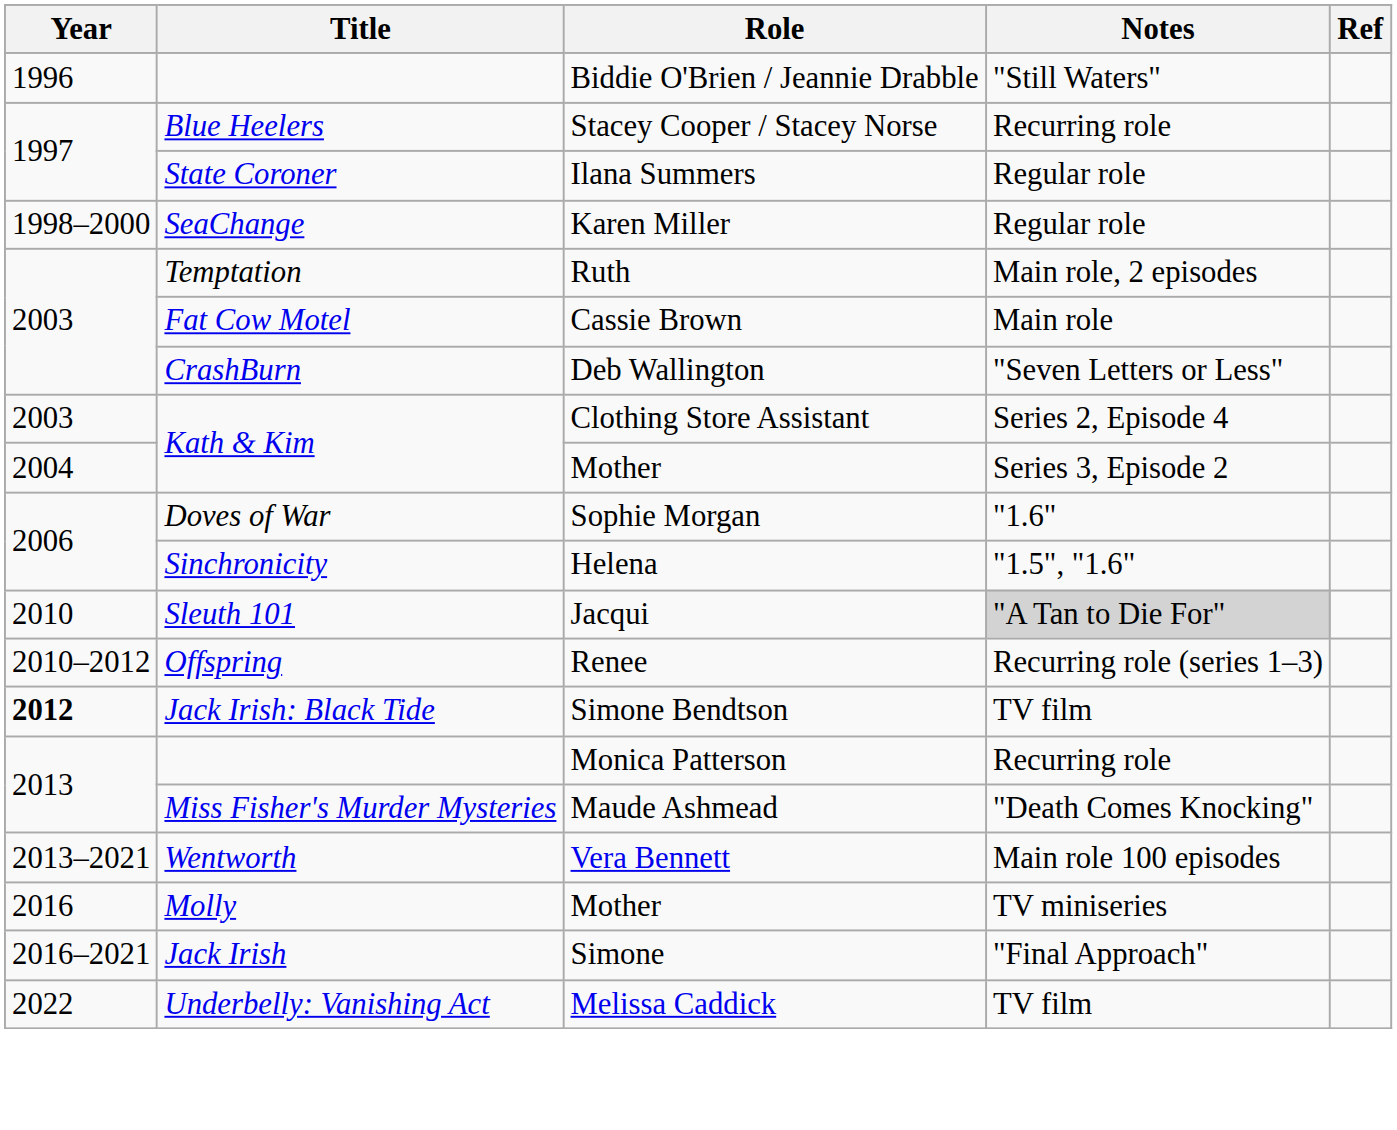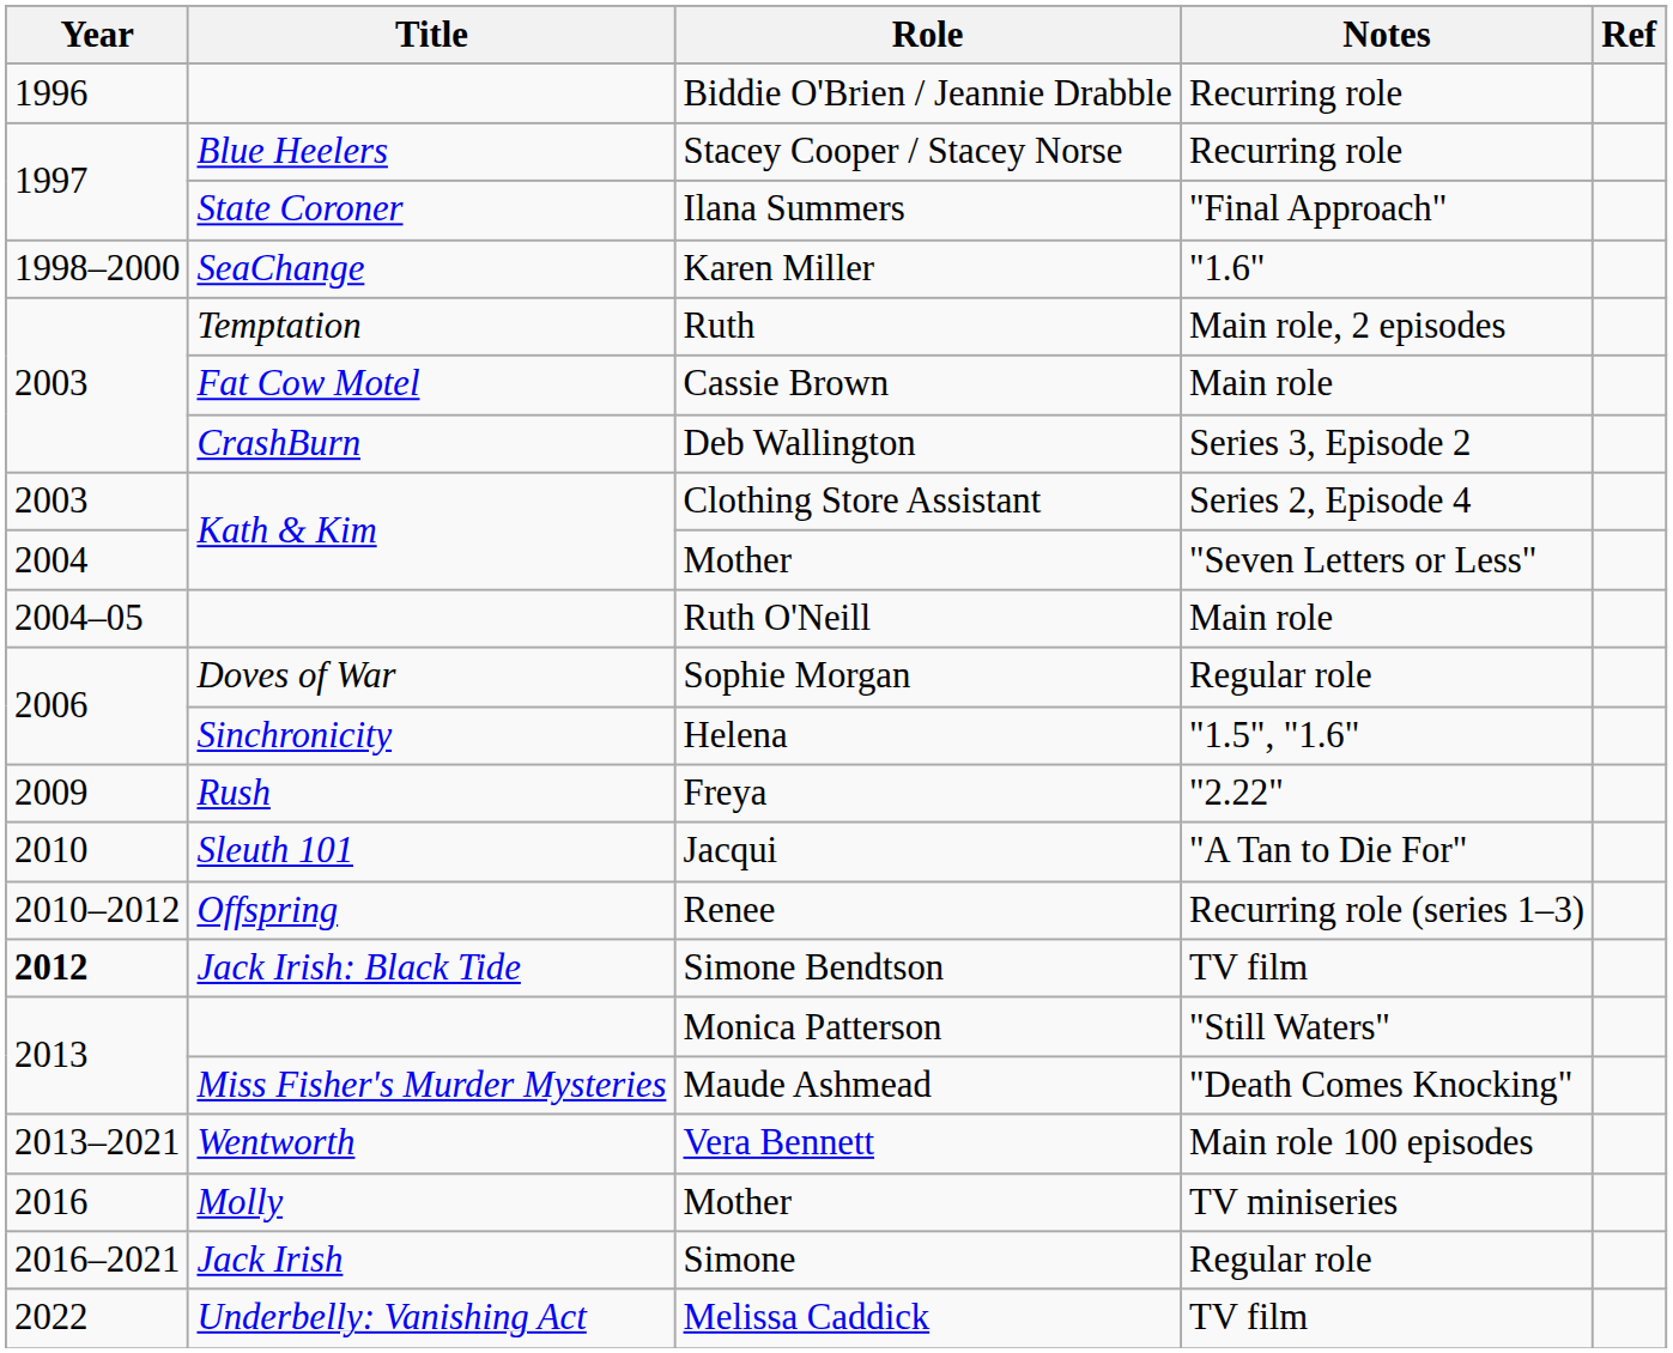Biddie O'Brien / Jeannie Drabble | Notes: "Still Waters" -> Recurring role
Ilana Summers | Notes: Regular role -> "Final Approach"
Karen Miller | Notes: Regular role -> "1.6"
Deb Wallington | Notes: "Seven Letters or Less" -> Series 3, Episode 2
Kath & Kim / Mother | Notes: Series 3, Episode 2 -> "Seven Letters or Less"
+ row: 2004–05 | Ruth O'Neill | Main role
Sophie Morgan | Notes: "1.6" -> Regular role
+ row: 2009 | Rush | Freya | "2.22"
Jacqui | Notes: lightgrey background -> no background
Monica Patterson | Notes: Recurring role -> "Still Waters"
Simone | Notes: "Final Approach" -> Regular role
